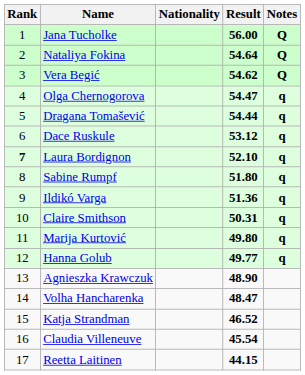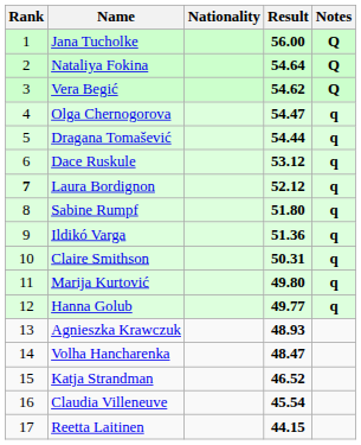Laura Bordignon | Result: 52.10 -> 52.12
Agnieszka Krawczuk | Result: 48.90 -> 48.93
